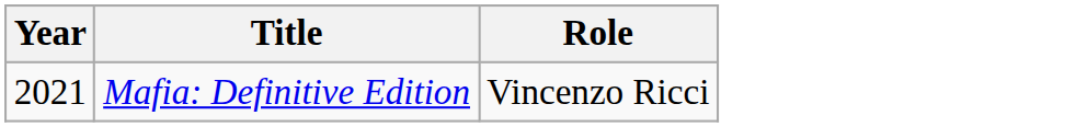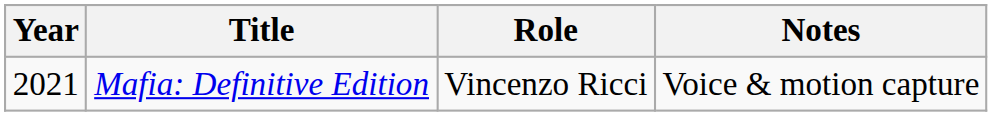+ column: Notes | Voice & motion capture
